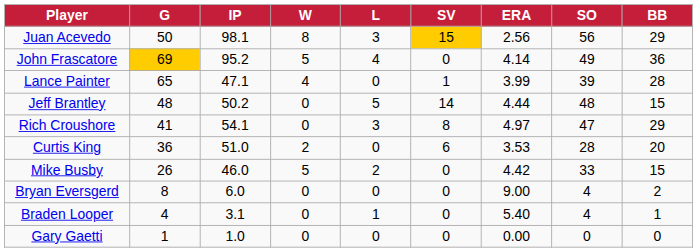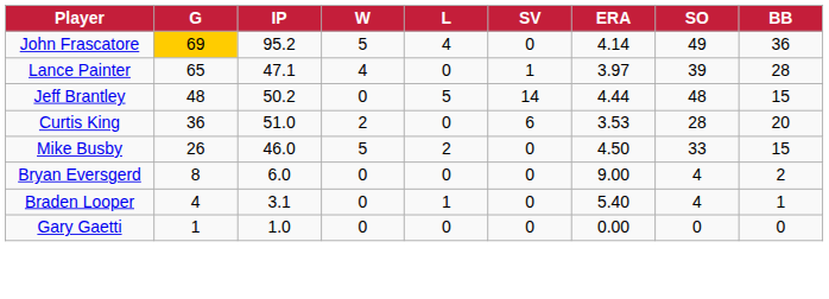- row: Juan Acevedo | 50 | 98.1 | 8 | 3 | 15 | 2.56 | 56 | 29
Lance Painter | ERA: 3.99 -> 3.97
- row: Rich Croushore | 41 | 54.1 | 0 | 3 | 8 | 4.97 | 47 | 29
Mike Busby | ERA: 4.42 -> 4.50
